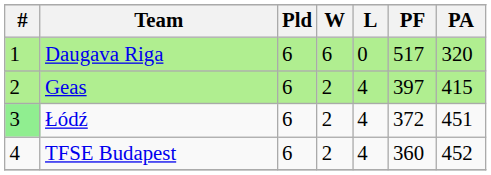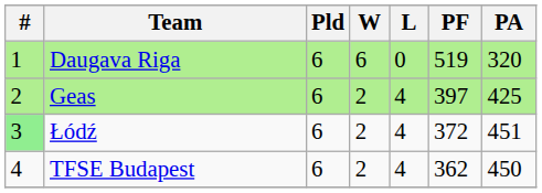Daugava Riga | PF: 517 -> 519
Geas | PA: 415 -> 425
TFSE Budapest | PF: 360 -> 362
TFSE Budapest | PA: 452 -> 450
